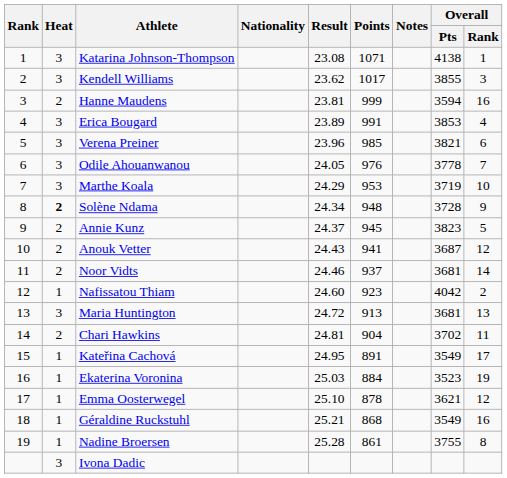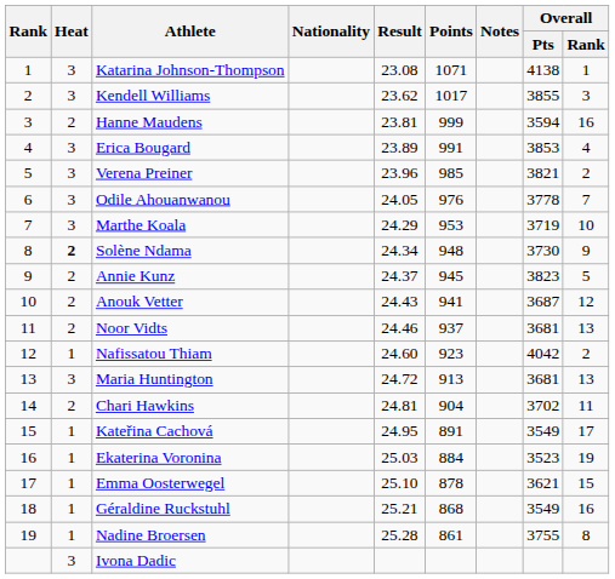Verena Preiner | Overall / Rank: 6 -> 2
Solène Ndama | Overall / Pts: 3728 -> 3730
Noor Vidts | Overall / Rank: 14 -> 13
Emma Oosterwegel | Overall / Rank: 12 -> 15
